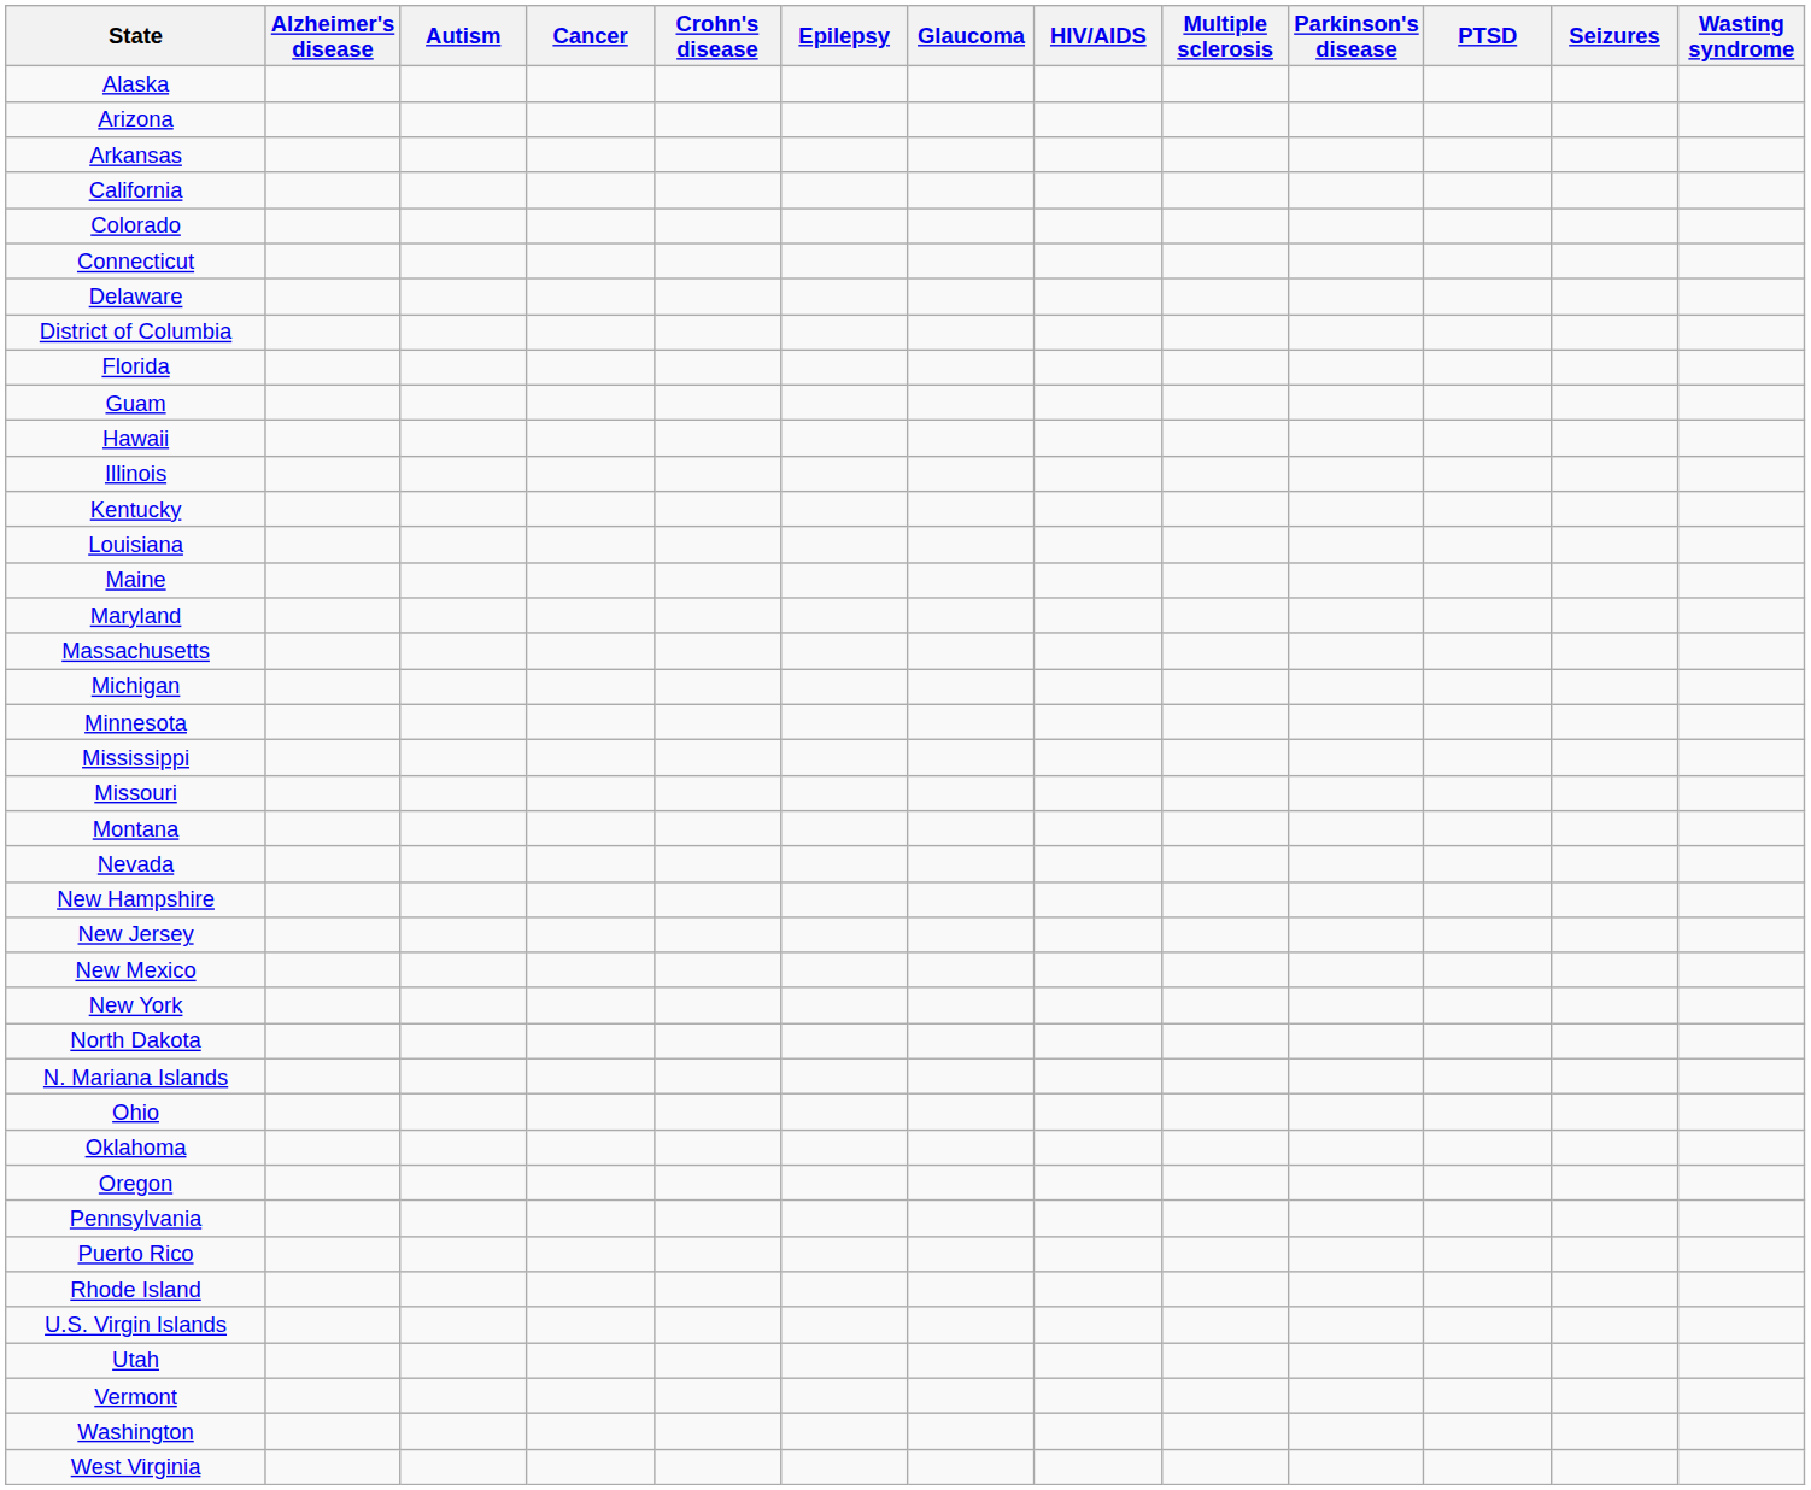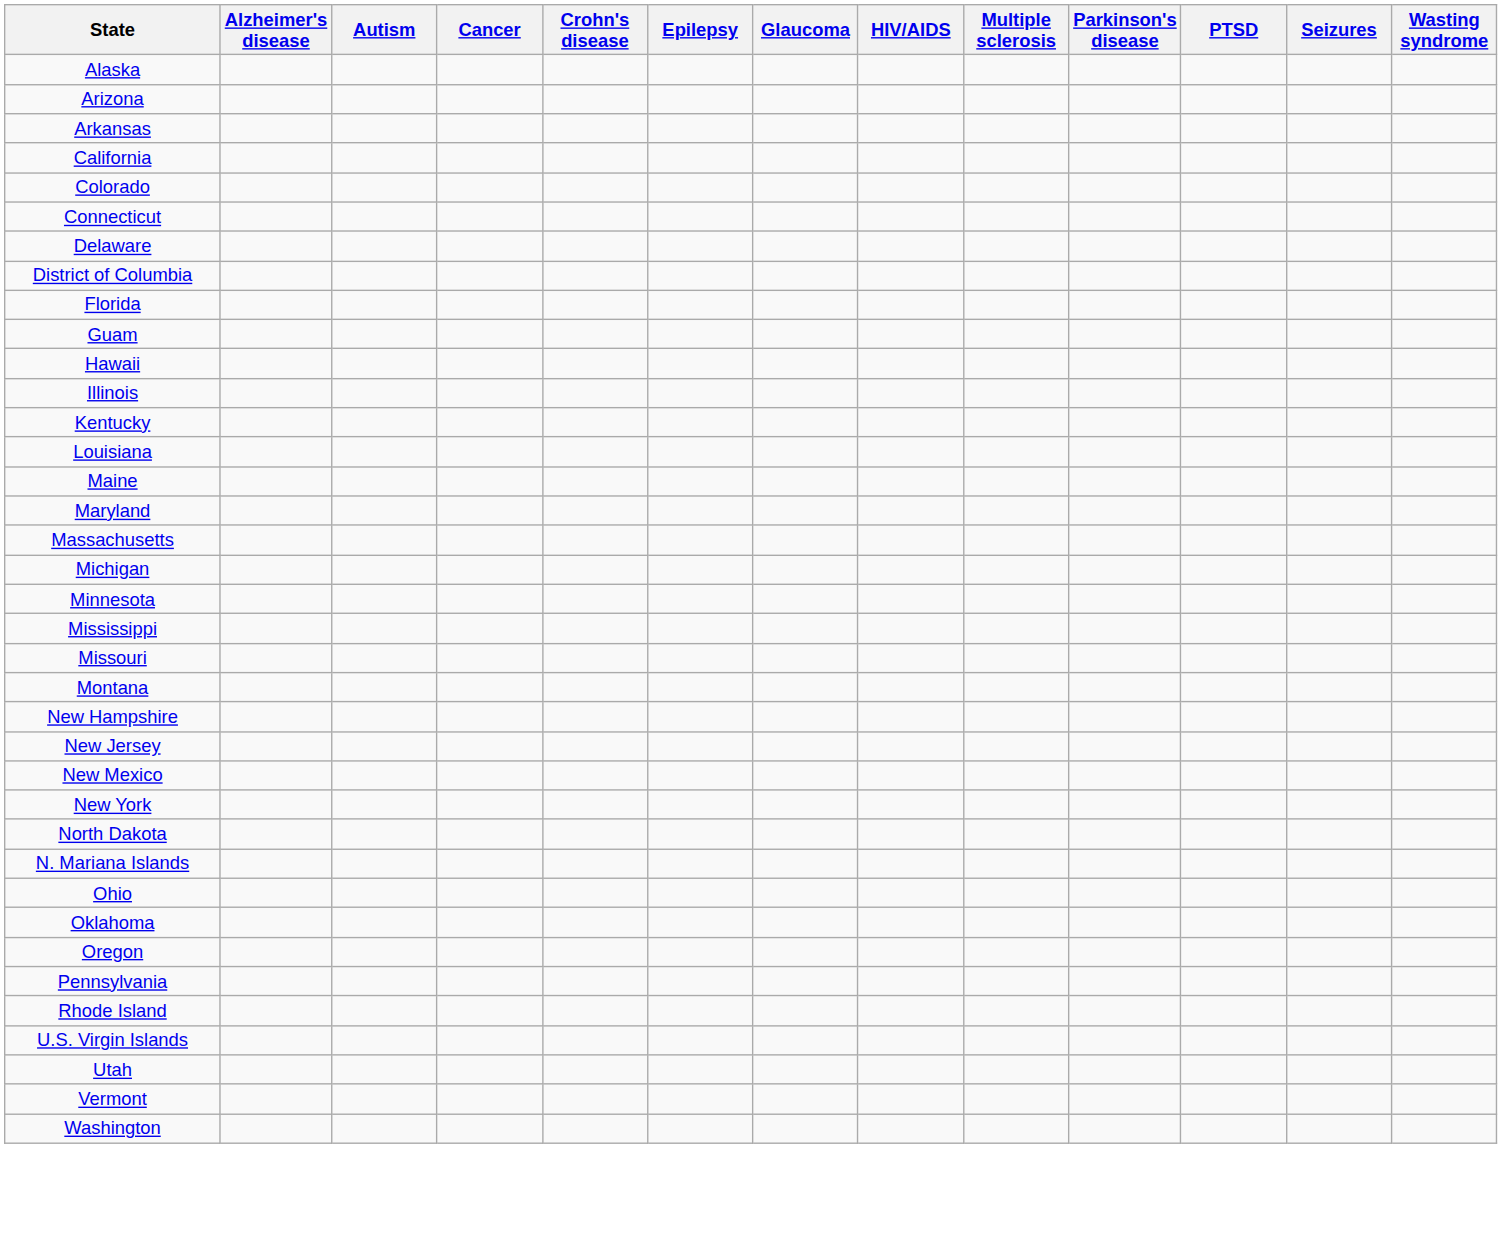- row: Nevada
- row: Puerto Rico
- row: West Virginia
